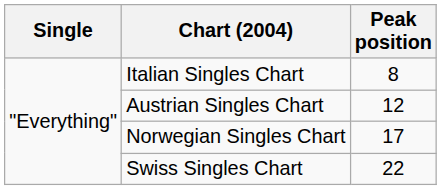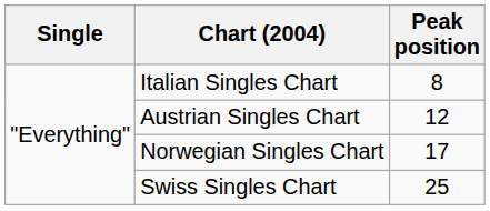Swiss Singles Chart | Peak position: 22 -> 25
